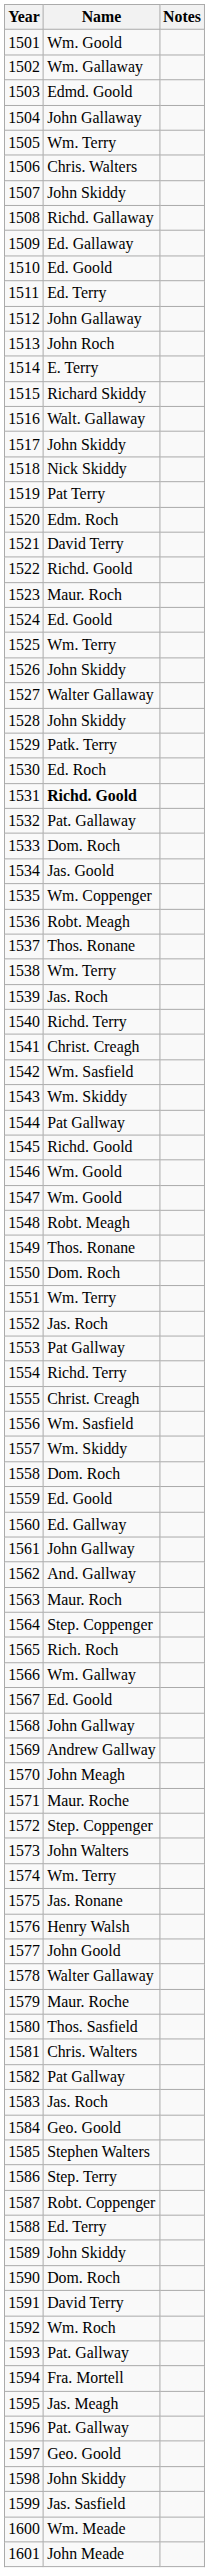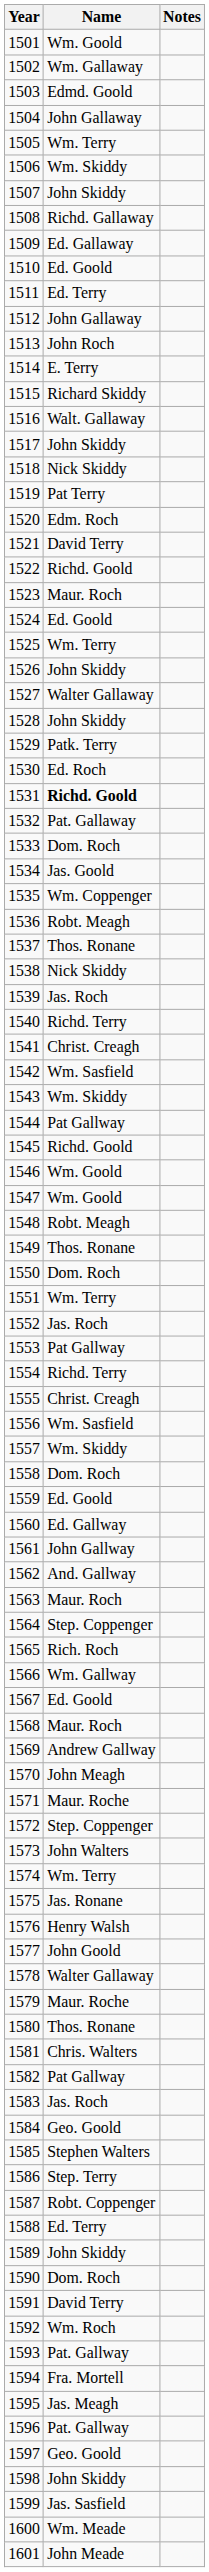1506 | Name: Chris. Walters -> Wm. Skiddy
1538 | Name: Wm. Terry -> Nick Skiddy
1568 | Name: John Gallway -> Maur. Roch
1580 | Name: Thos. Sasfield -> Thos. Ronane
